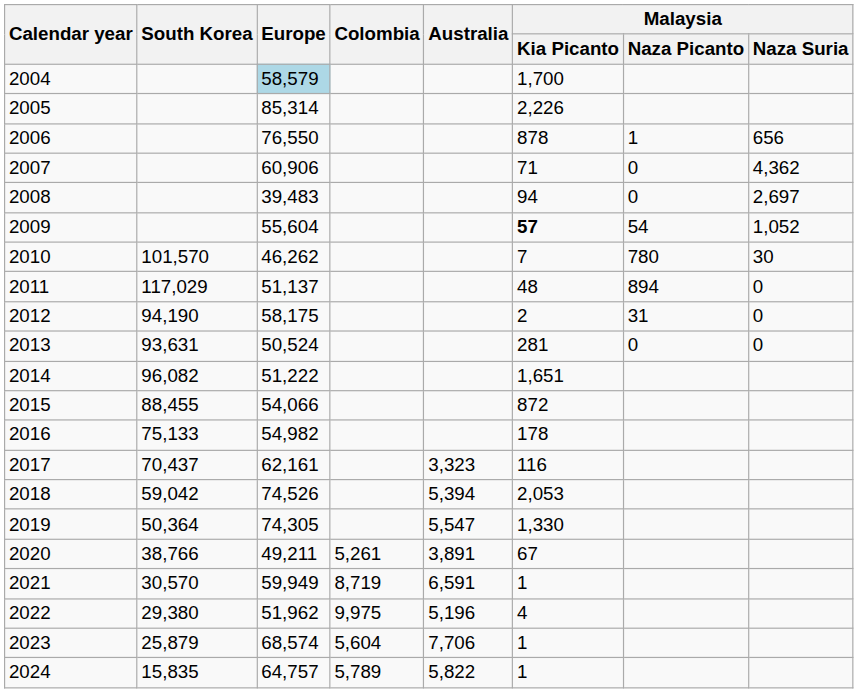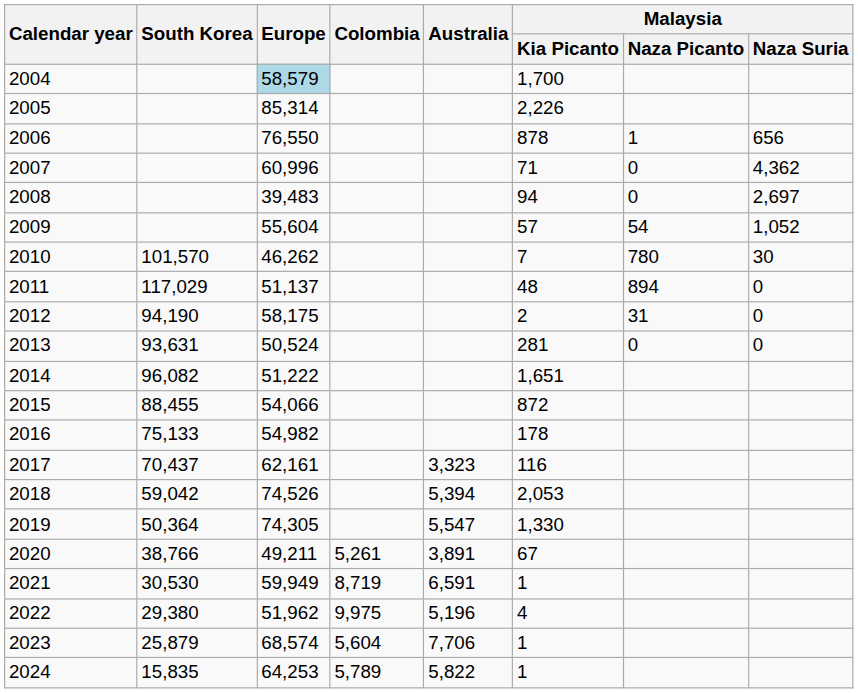2007 | Europe: 60,906 -> 60,996
2009 | Malaysia / Kia Picanto: bold -> normal
2021 | South Korea: 30,570 -> 30,530
2024 | Europe: 64,757 -> 64,253
